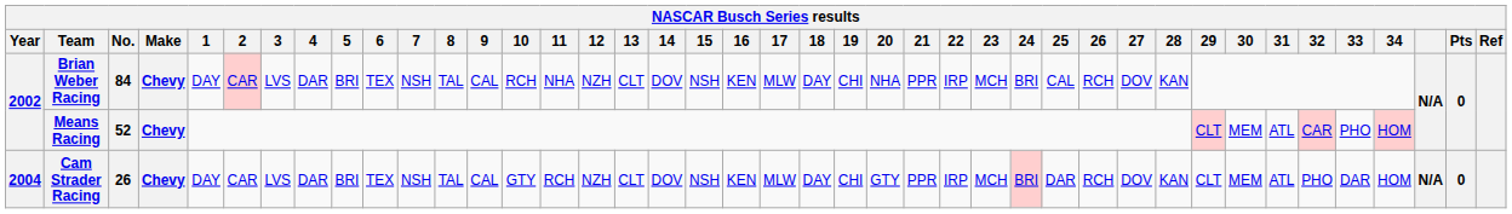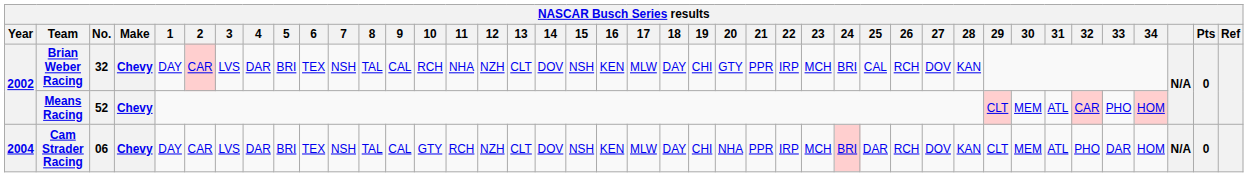Brian Weber Racing | No.: 84 -> 32
Brian Weber Racing | 20: NHA -> GTY
Cam Strader Racing | No.: 26 -> 06
Cam Strader Racing | 20: GTY -> NHA
